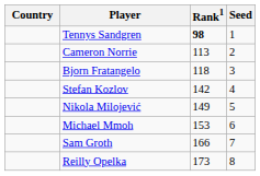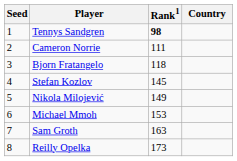columns swapped: Country <-> Seed
Cameron Norrie | Rank1: 113 -> 111
Stefan Kozlov | Rank1: 142 -> 145
Sam Groth | Rank1: 166 -> 163
